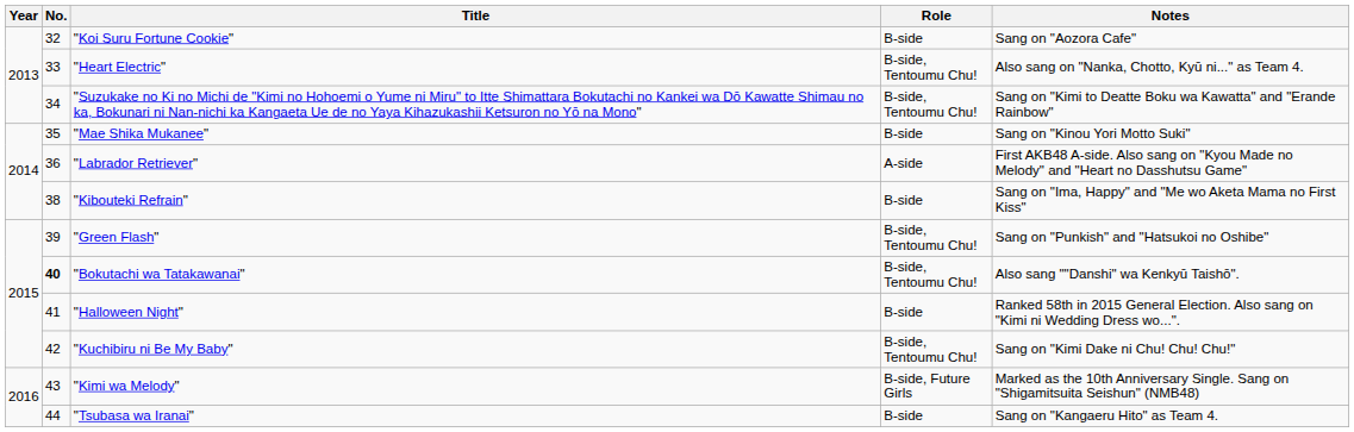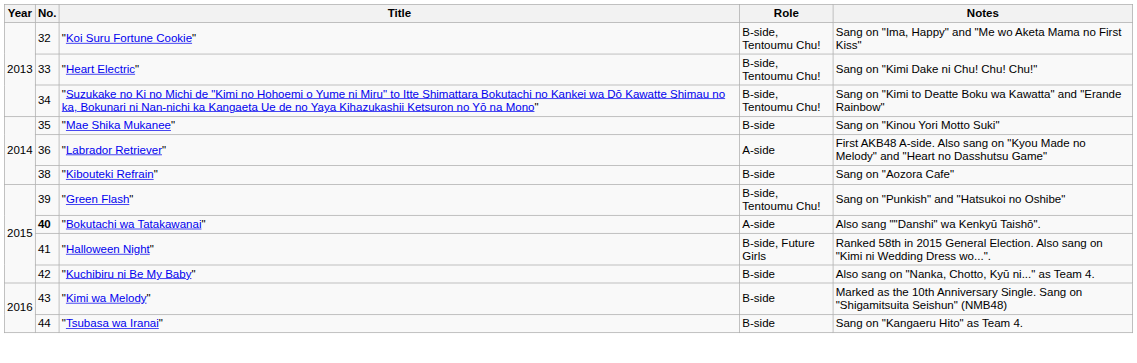"Koi Suru Fortune Cookie" | Role: B-side -> B-side, Tentoumu Chu!
"Koi Suru Fortune Cookie" | Notes: Sang on "Aozora Cafe" -> Sang on "Ima, Happy" and "Me wo Aketa Mama no First Kiss"
"Heart Electric" | Notes: Also sang on "Nanka, Chotto, Kyū ni..." as Team 4. -> Sang on "Kimi Dake ni Chu! Chu! Chu!"
"Kibouteki Refrain" | Notes: Sang on "Ima, Happy" and "Me wo Aketa Mama no First Kiss" -> Sang on "Aozora Cafe"
"Bokutachi wa Tatakawanai" | Role: B-side, Tentoumu Chu! -> A-side
"Halloween Night" | Role: B-side -> B-side, Future Girls
"Kuchibiru ni Be My Baby" | Role: B-side, Tentoumu Chu! -> B-side
"Kuchibiru ni Be My Baby" | Notes: Sang on "Kimi Dake ni Chu! Chu! Chu!" -> Also sang on "Nanka, Chotto, Kyū ni..." as Team 4.
"Kimi wa Melody" | Role: B-side, Future Girls -> B-side
